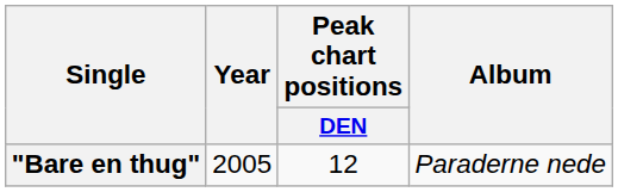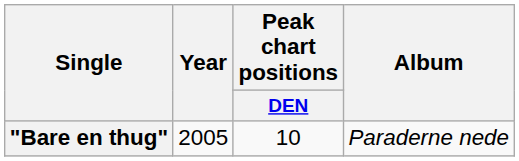"Bare en thug" | Peak chart positions / DEN: 12 -> 10
